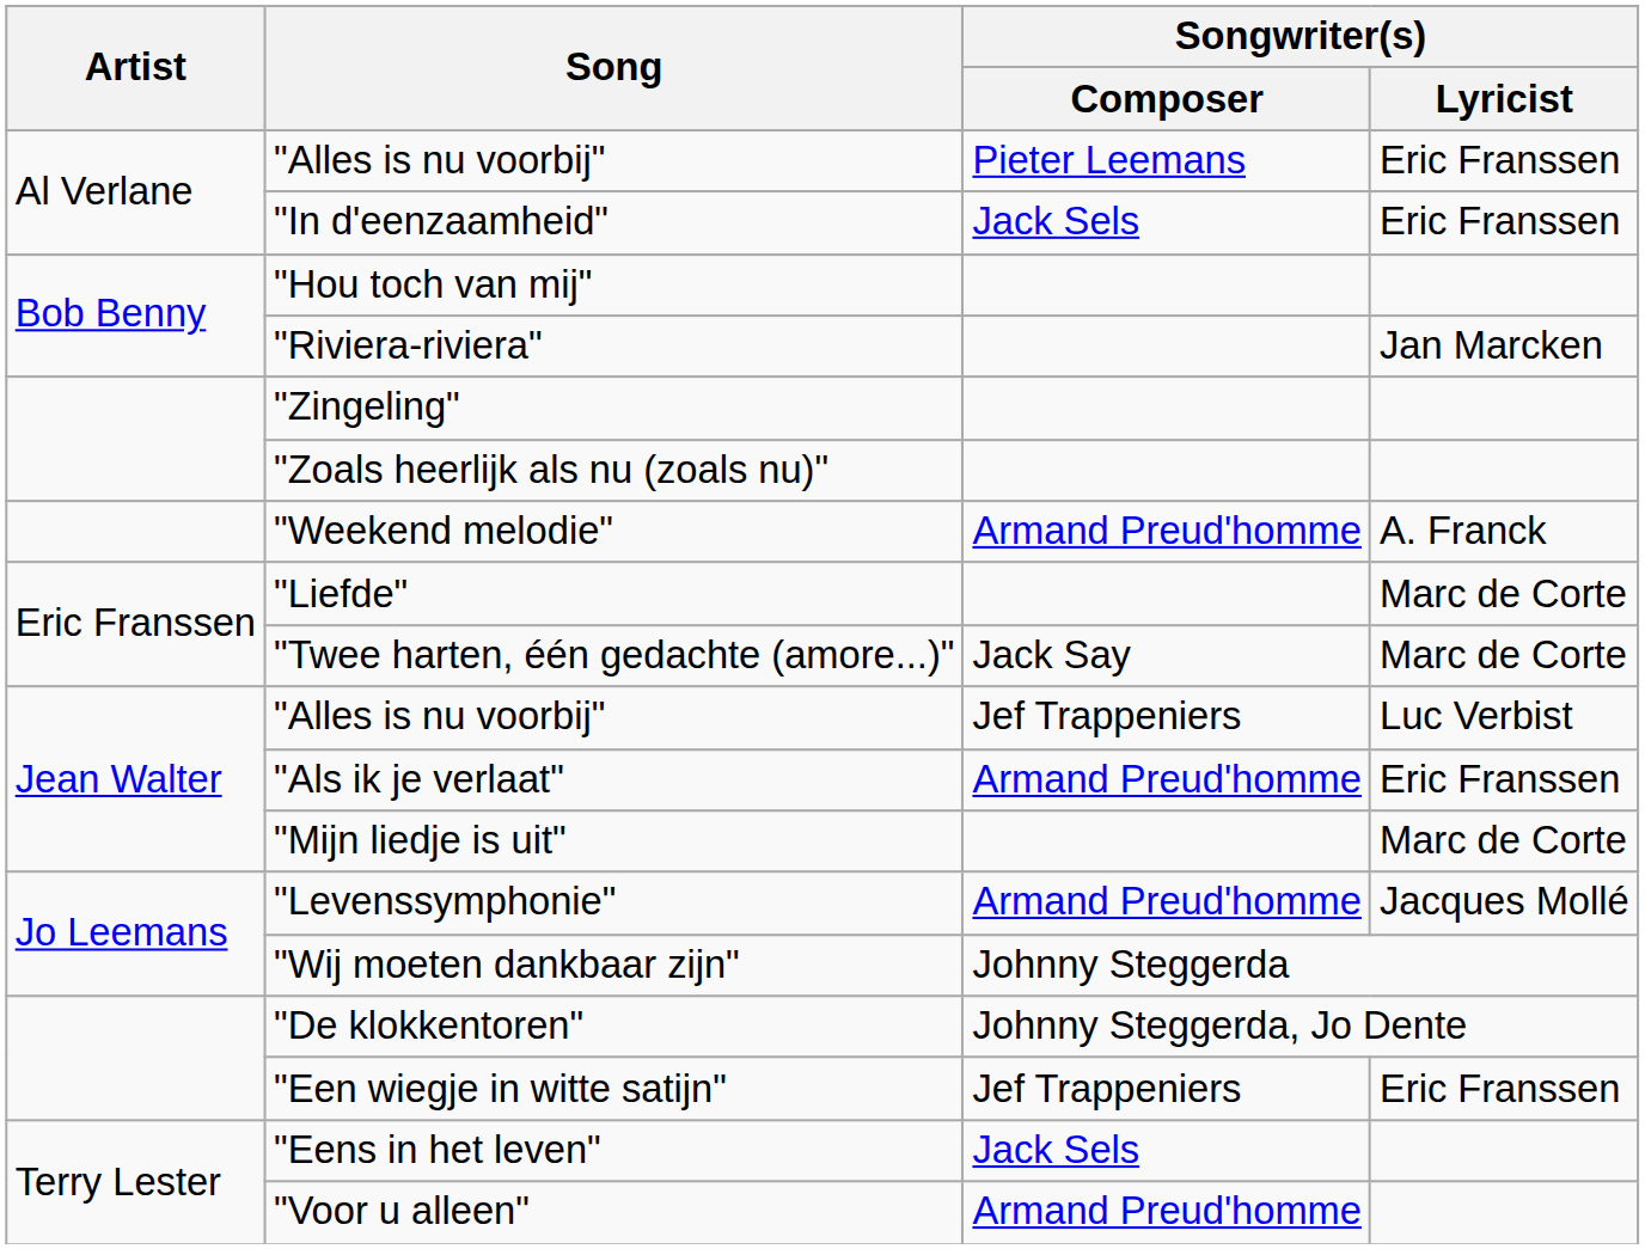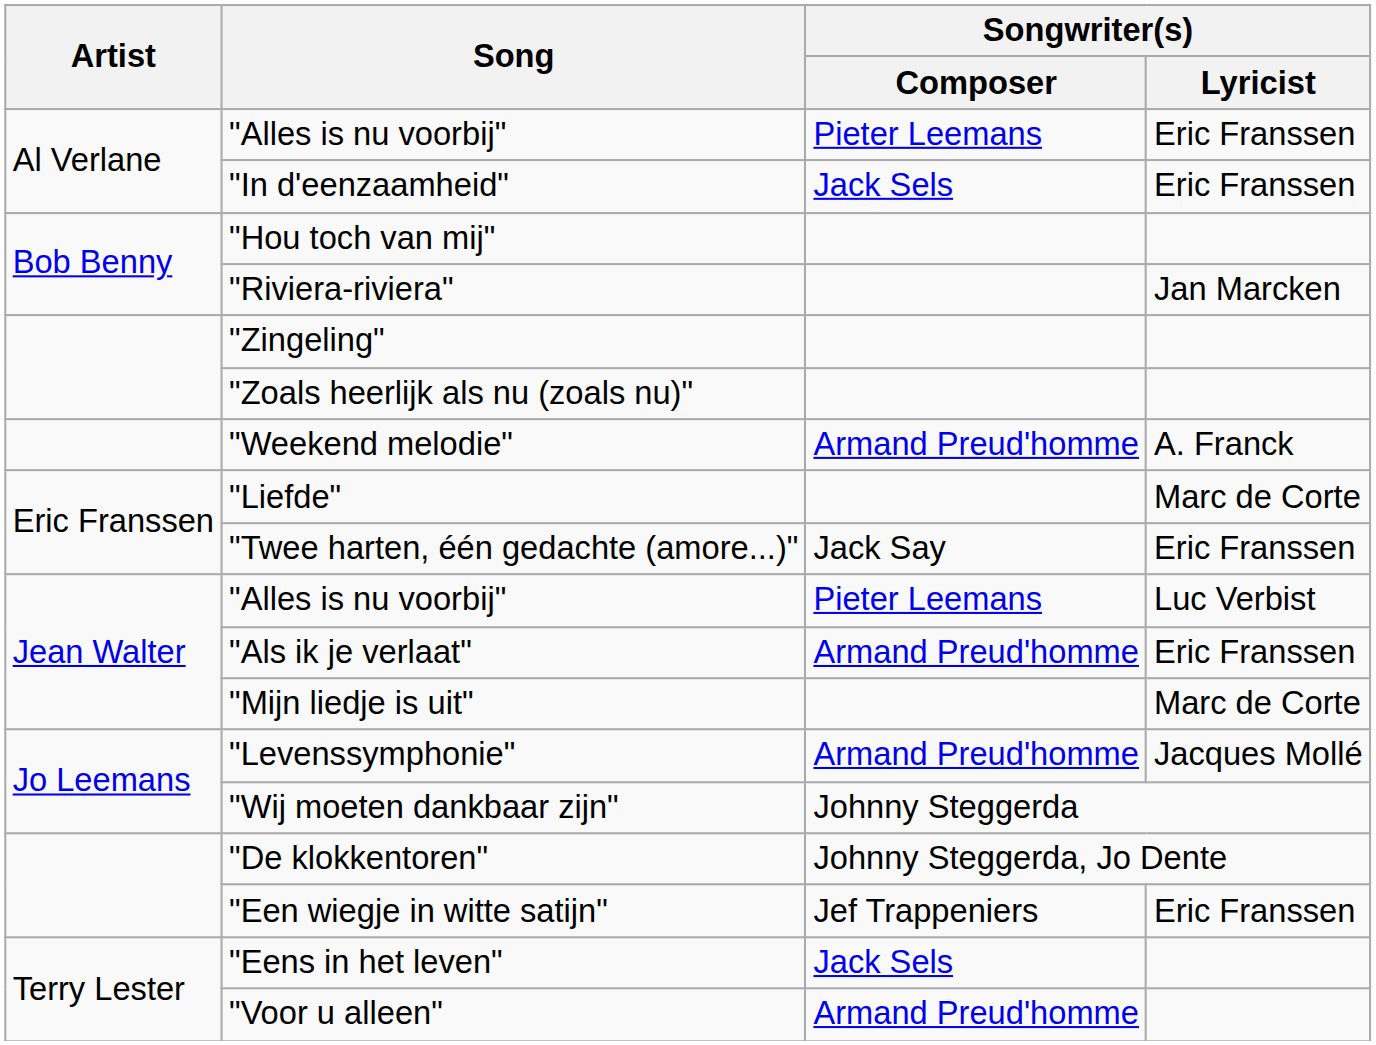"Twee harten, één gedachte (amore...)" | Songwriter(s) / Lyricist: Marc de Corte -> Eric Franssen
Jean Walter / "Alles is nu voorbij" | Songwriter(s) / Composer: Jef Trappeniers -> Pieter Leemans
